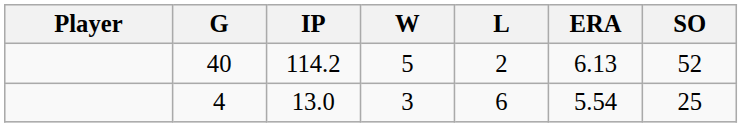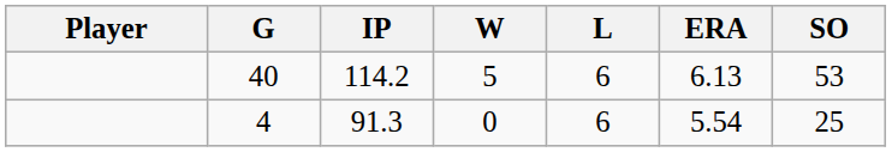40 | L: 2 -> 6
40 | SO: 52 -> 53
4 | IP: 13.0 -> 91.3
4 | W: 3 -> 0
